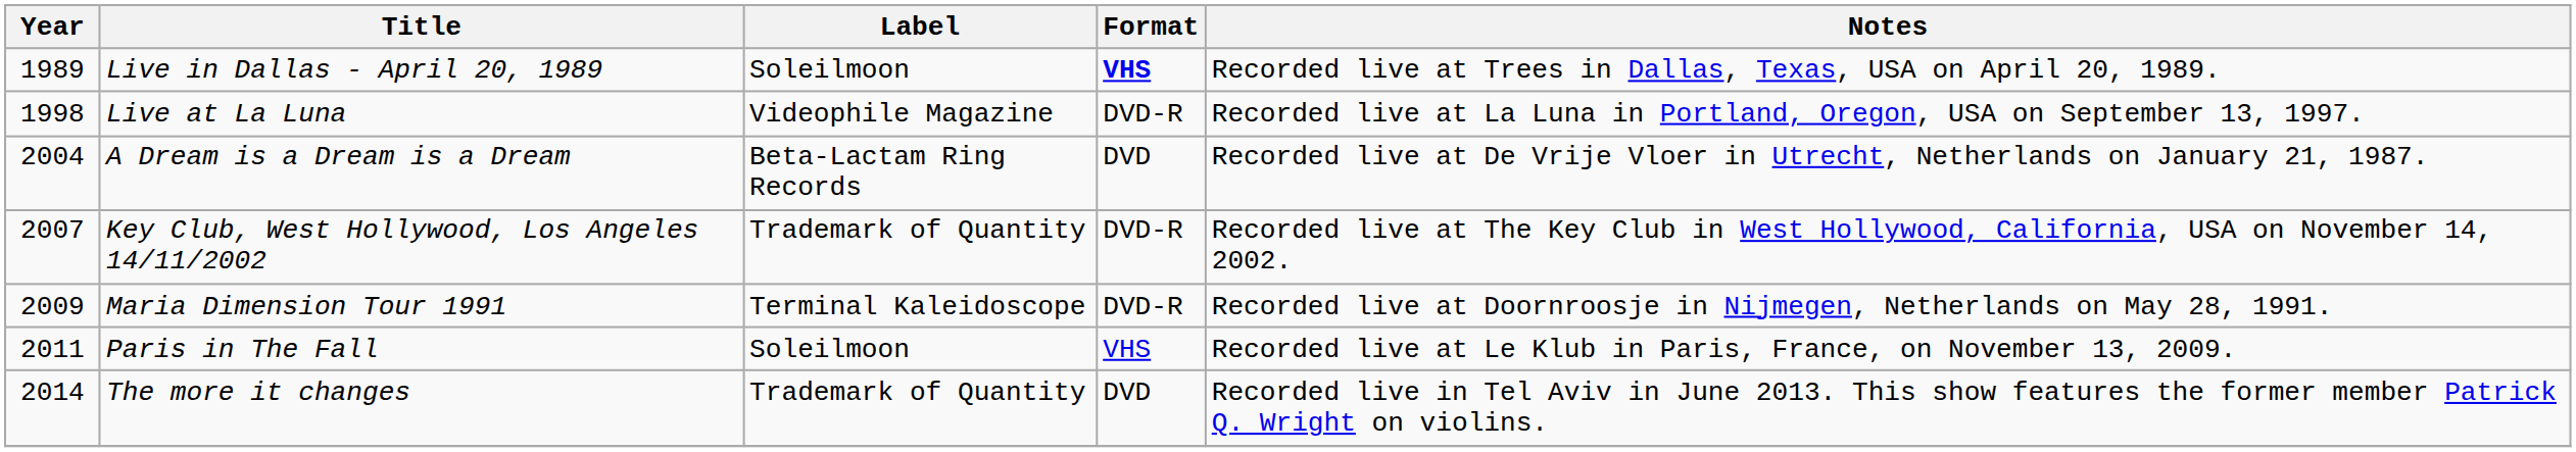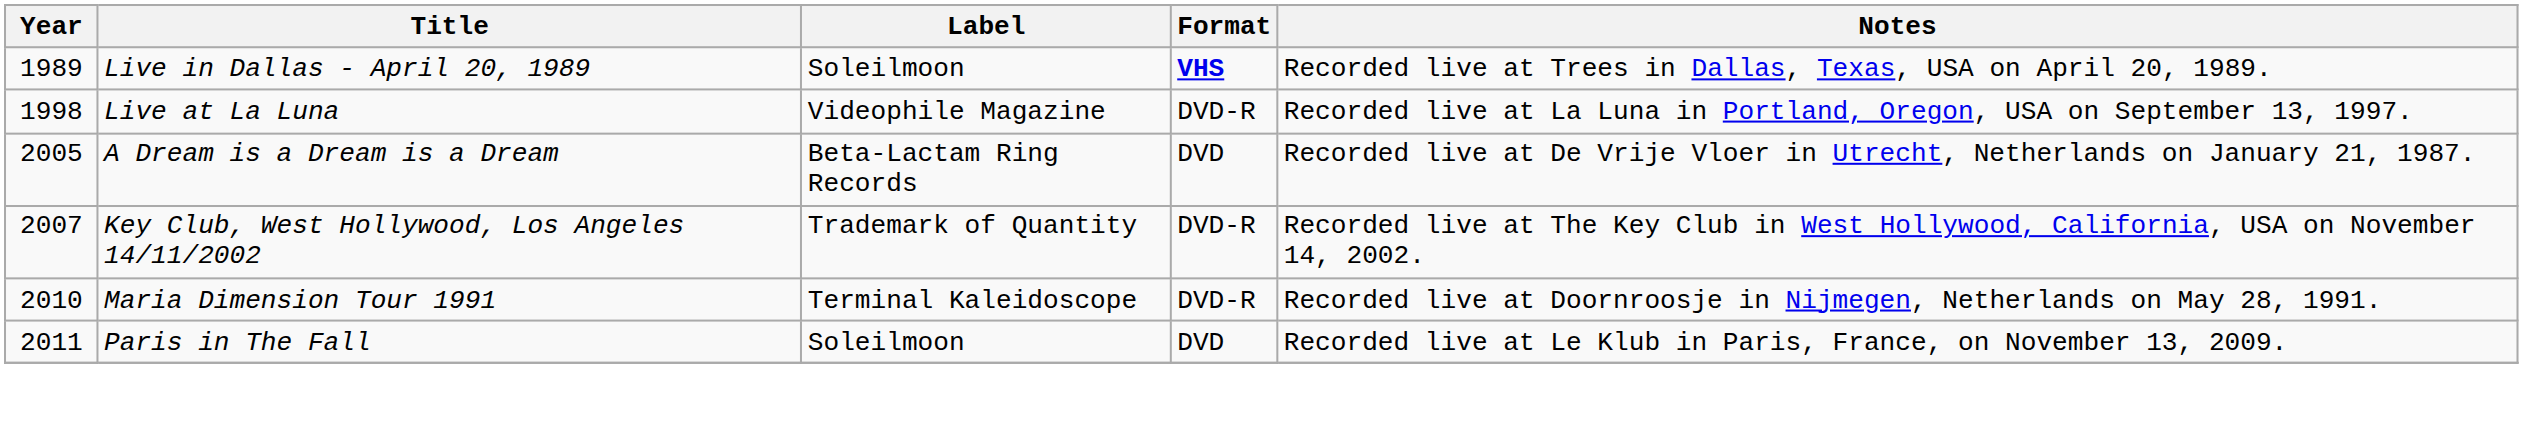A Dream is a Dream is a Dream | Year: 2004 -> 2005
Maria Dimension Tour 1991 | Year: 2009 -> 2010
Paris in The Fall | Format: VHS -> DVD
- row: 2014 | The more it changes | Trademark of Quantity | DVD | Recorded live in Tel Aviv in June 2013. This show features the former member Patrick Q. Wright on violins.
